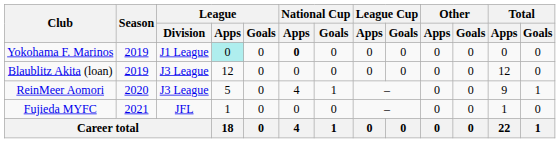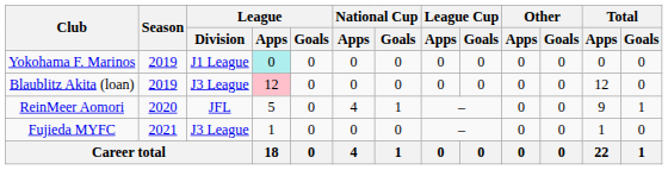Yokohama F. Marinos | National Cup / Apps: bold -> normal
Blaublitz Akita (loan) | League / Apps: no background -> pink background
ReinMeer Aomori | League / Division: J3 League -> JFL
Fujieda MYFC | League / Division: JFL -> J3 League
